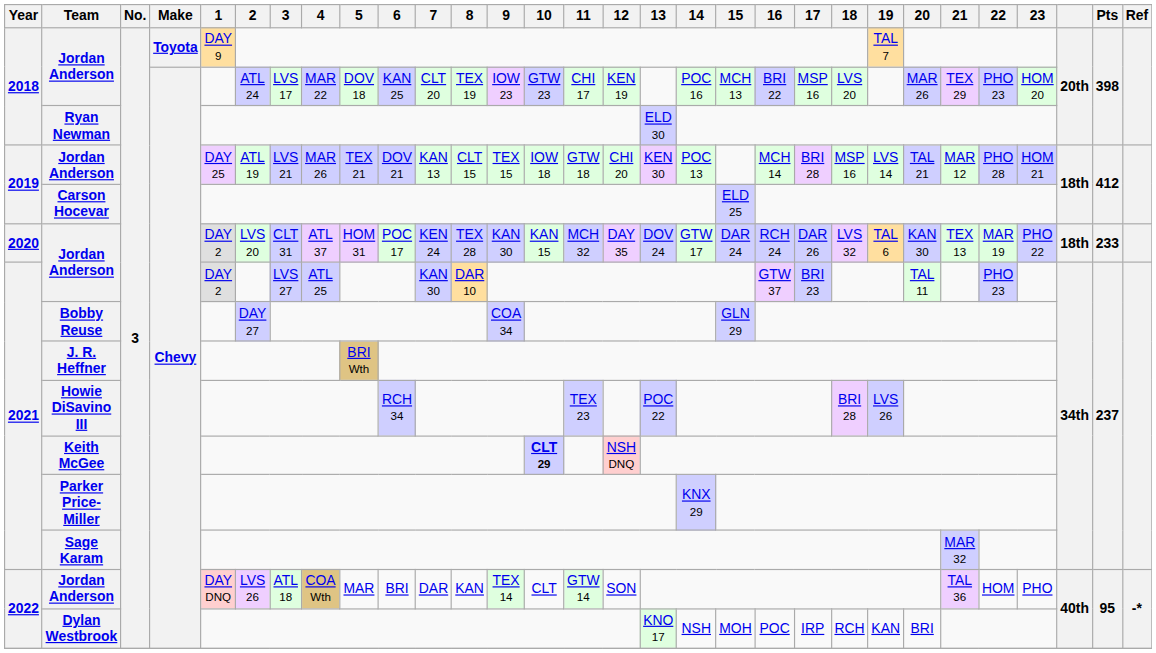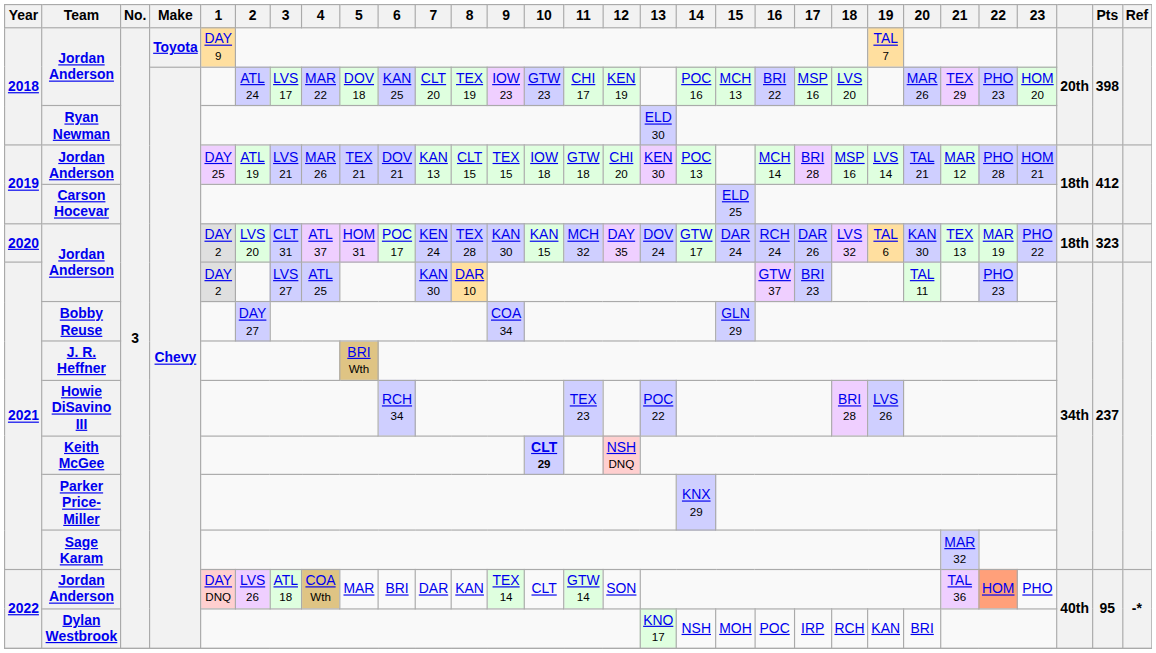2020 / Jordan Anderson | Pts: 233 -> 323
2022 / Jordan Anderson | 22: no background -> lightsalmon background
